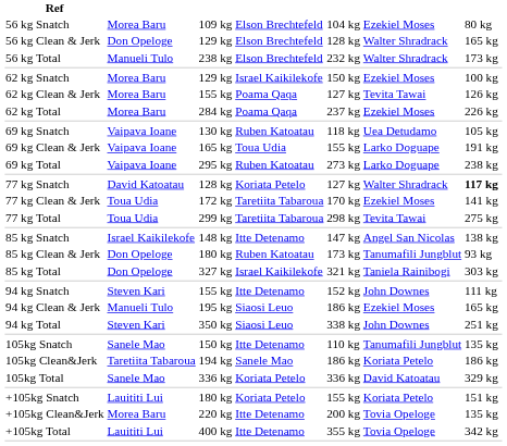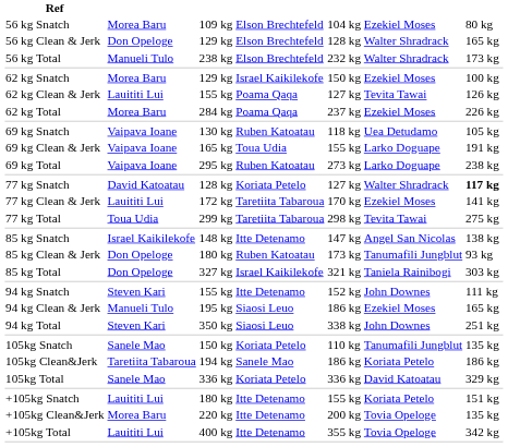62 kg Clean & Jerk | column 2: Morea Baru -> Lauititi Lui
77 kg Clean & Jerk | column 2: Toua Udia -> Lauititi Lui
105kg Snatch | column 4: Itte Detenamo -> Koriata Petelo
+105kg Snatch | column 4: Koriata Petelo -> Itte Detenamo
